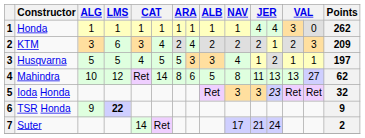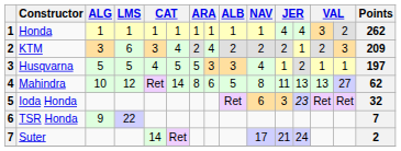Honda | column 14: 0 -> 2
Ioda Honda | NAV: 3 -> 6
TSR Honda | LMS: bold -> normal
TSR Honda | Points: 9 -> 7
